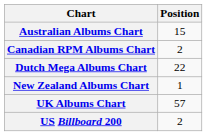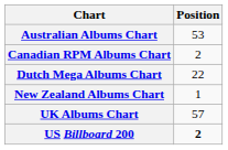Australian Albums Chart | Position: 15 -> 53
US Billboard 200 | Position: normal -> bold
